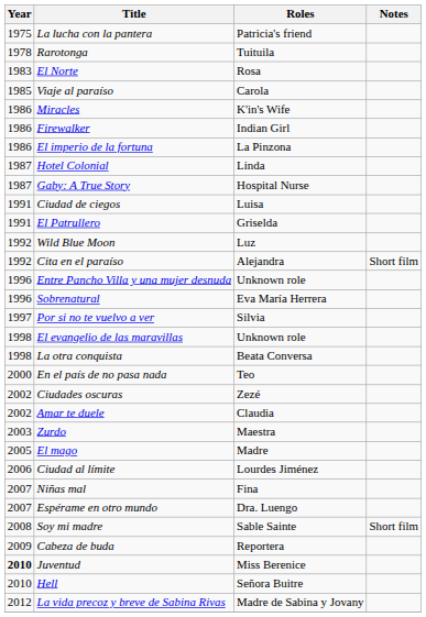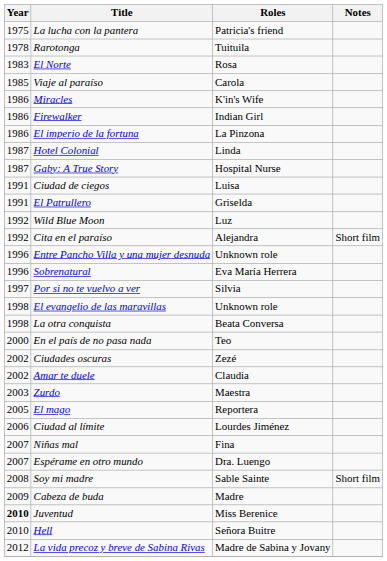El mago | Roles: Madre -> Reportera
Cabeza de buda | Roles: Reportera -> Madre
